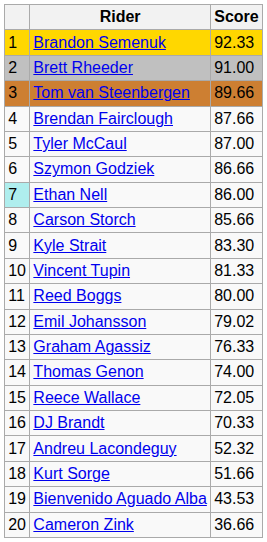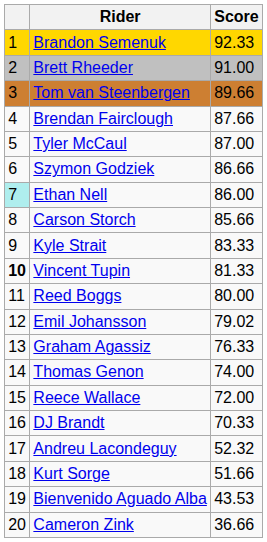Kyle Strait | Score: 83.30 -> 83.33
Vincent Tupin | column 1: normal -> bold
Reece Wallace | Score: 72.05 -> 72.00
